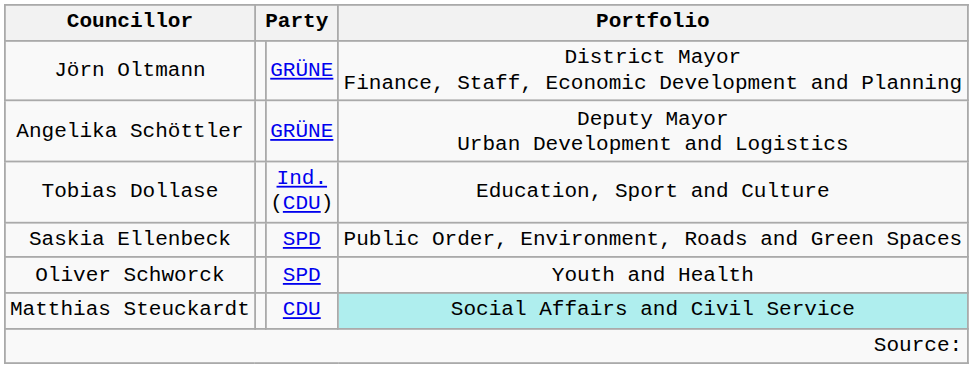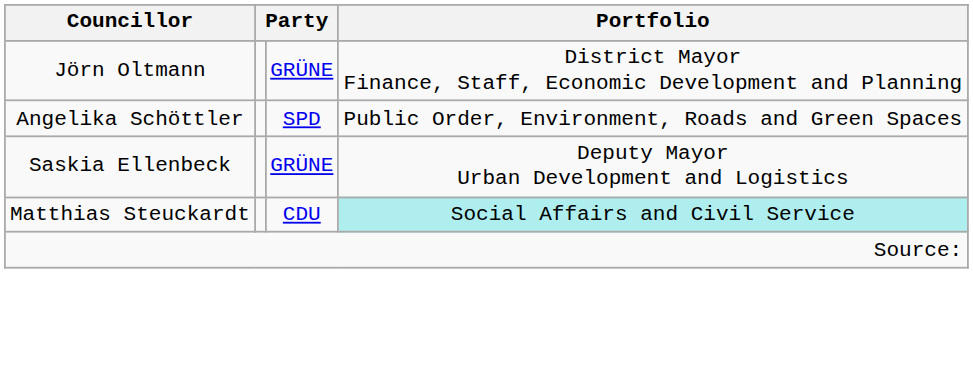Angelika Schöttler | column 3: GRÜNE -> SPD
Angelika Schöttler | Portfolio: Deputy Mayor Urban Development and Logistics -> Public Order, Environment, Roads and Green Spaces
- row: Tobias Dollase | Ind. (CDU) | Education, Sport and Culture
Saskia Ellenbeck | column 3: SPD -> GRÜNE
Saskia Ellenbeck | Portfolio: Public Order, Environment, Roads and Green Spaces -> Deputy Mayor Urban Development and Logistics
- row: Oliver Schworck | SPD | Youth and Health
